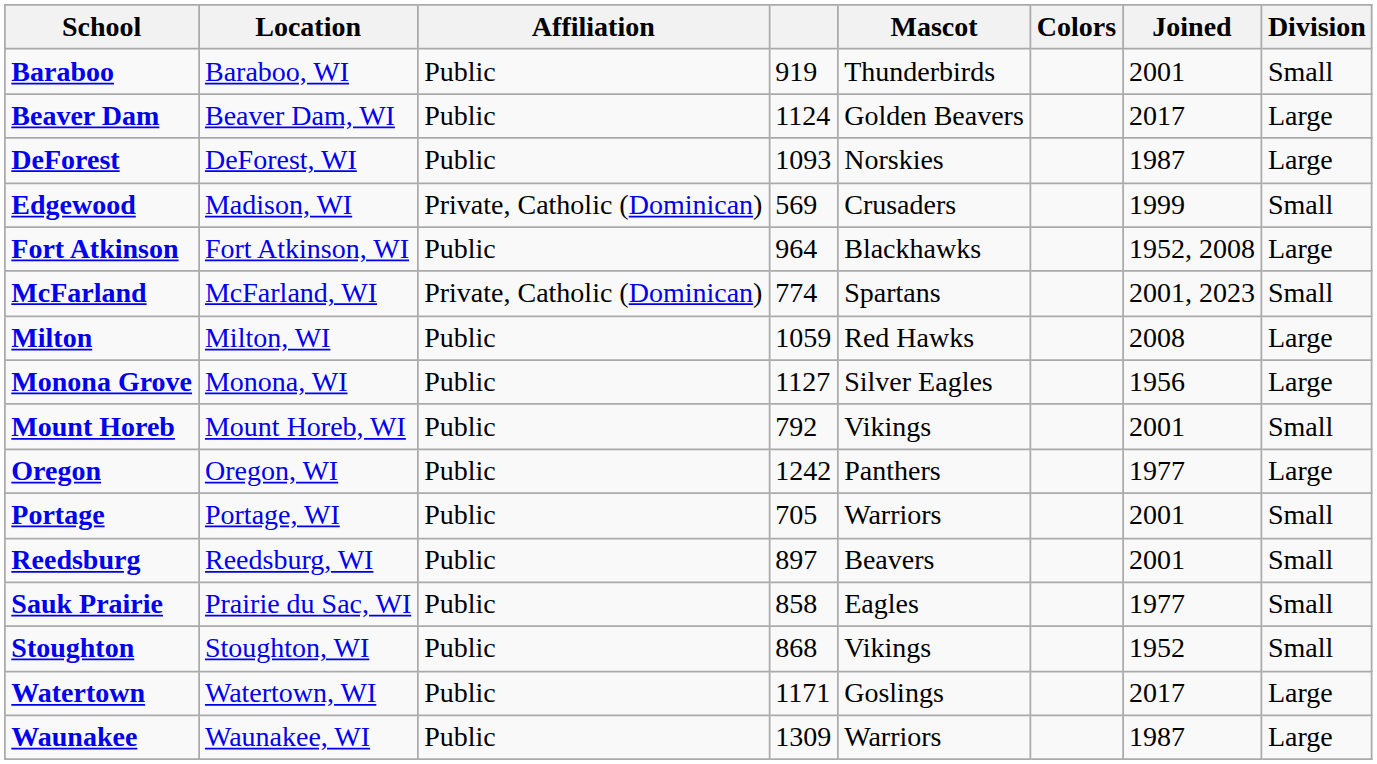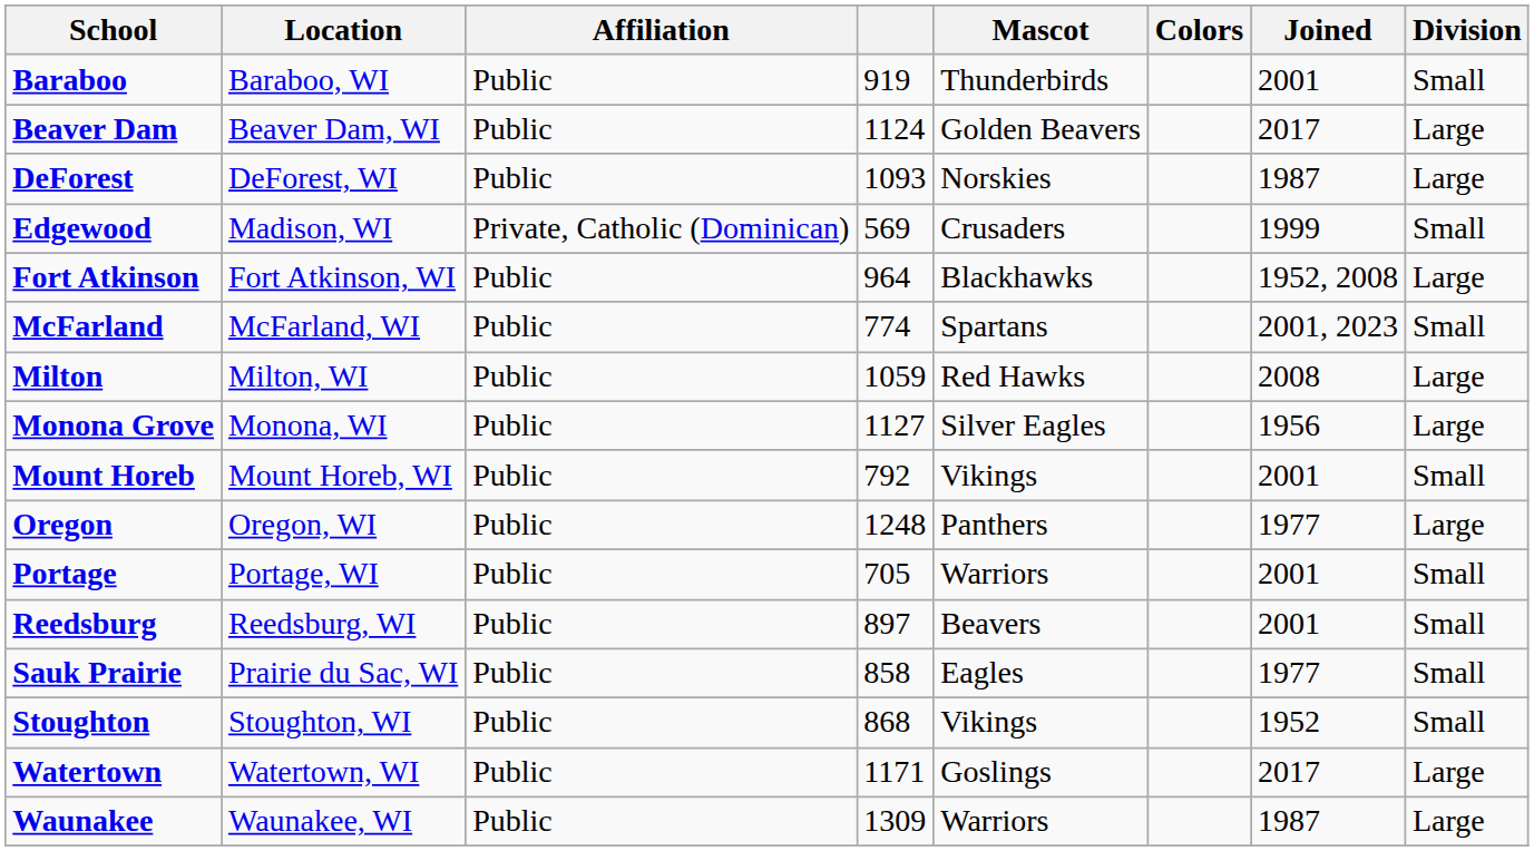McFarland | Affiliation: Private, Catholic (Dominican) -> Public
Oregon | column 4: 1242 -> 1248
